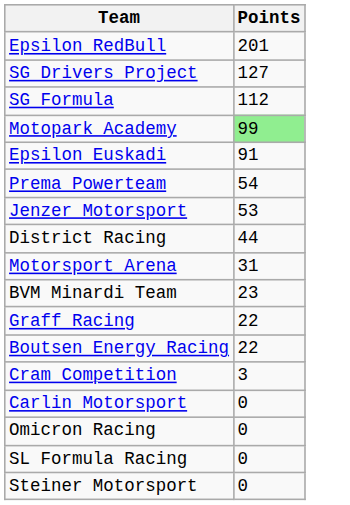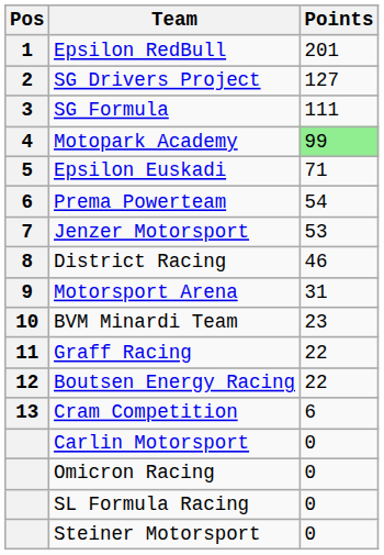+ column: Pos | 1 | 2 | 3 | 4 | 5 | 6 | 7 | 8 | 9 | 10 | 11 | 12 | 13
SG Formula | Points: 112 -> 111
Epsilon Euskadi | Points: 91 -> 71
District Racing | Points: 44 -> 46
Cram Competition | Points: 3 -> 6
